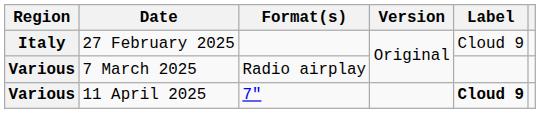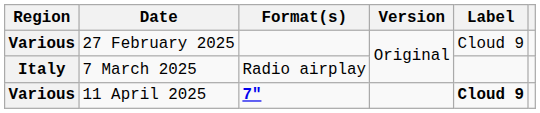27 February 2025 | Region: Italy -> Various
7 March 2025 | Region: Various -> Italy
11 April 2025 | Format(s): normal -> bold
